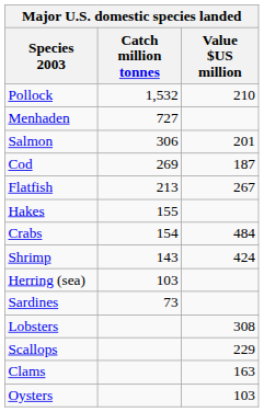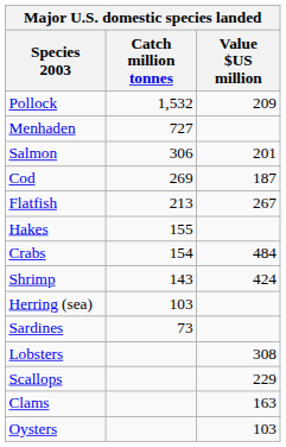Pollock | Value $US million: 210 -> 209
